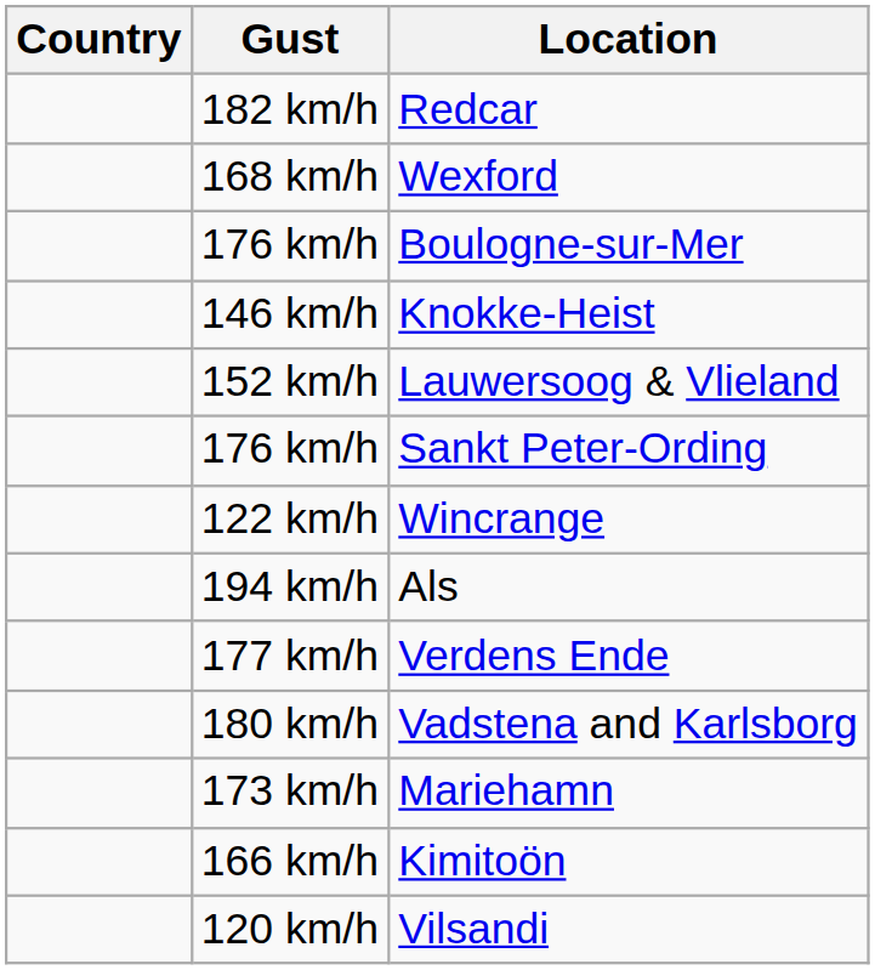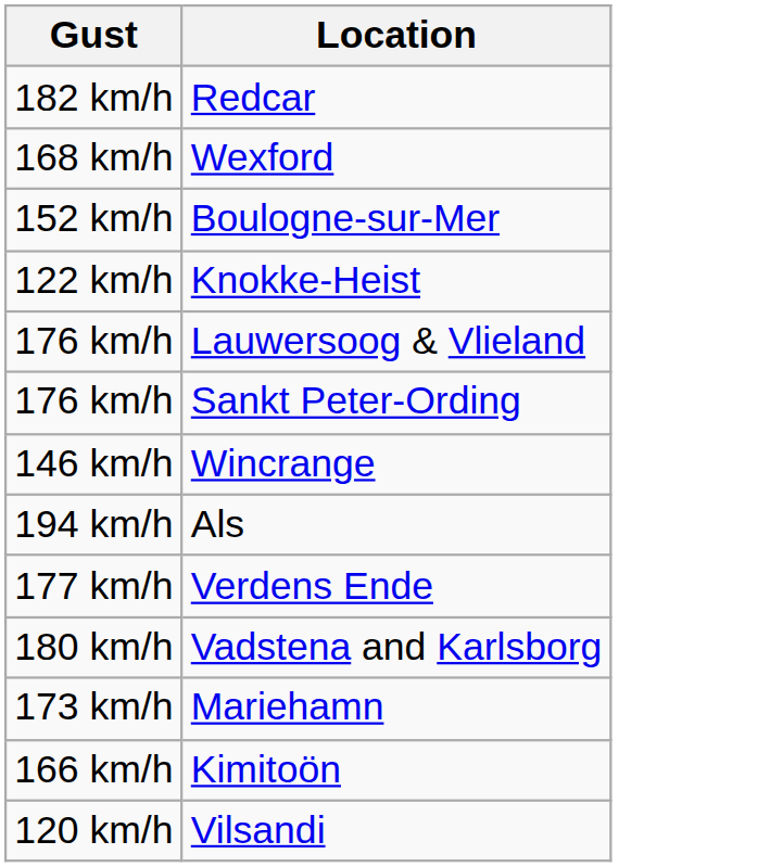- column: Country
Boulogne-sur-Mer | Gust: 176 km/h -> 152 km/h
Knokke-Heist | Gust: 146 km/h -> 122 km/h
Lauwersoog & Vlieland | Gust: 152 km/h -> 176 km/h
Wincrange | Gust: 122 km/h -> 146 km/h
